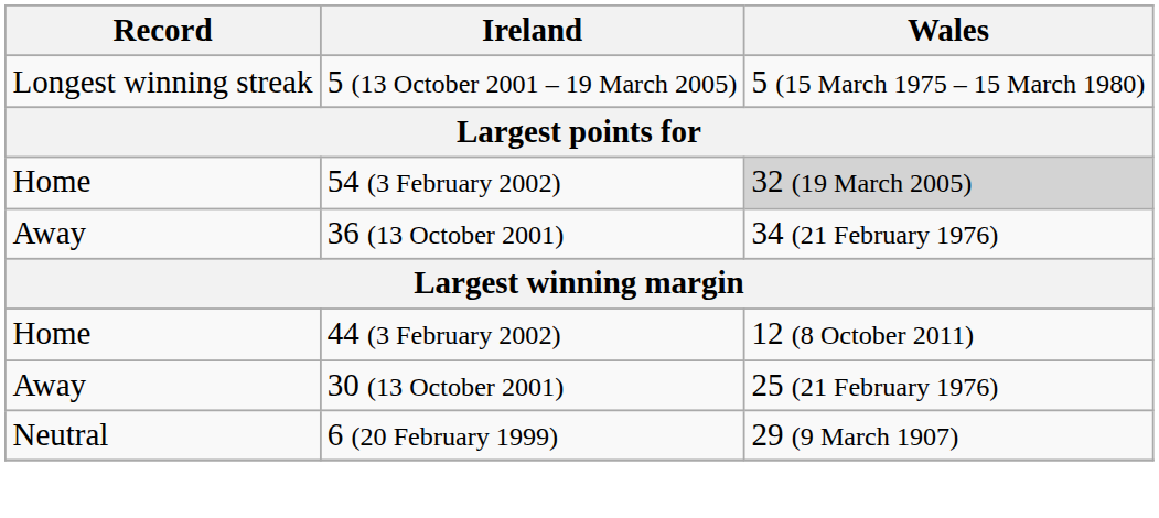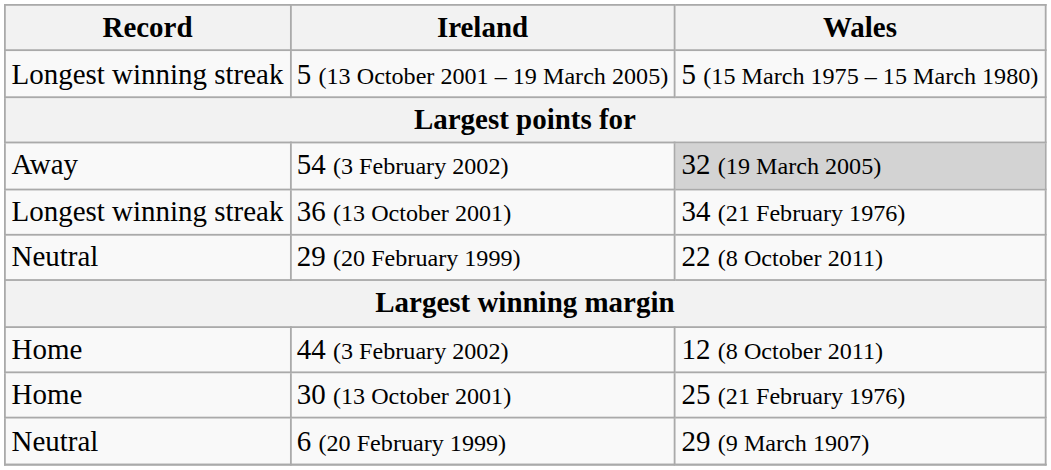54 (3 February 2002) | Record: Home -> Away
36 (13 October 2001) | Record: Away -> Longest winning streak
+ row: Neutral | 29 (20 February 1999) | 22 (8 October 2011)
30 (13 October 2001) | Record: Away -> Home
